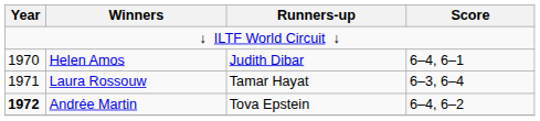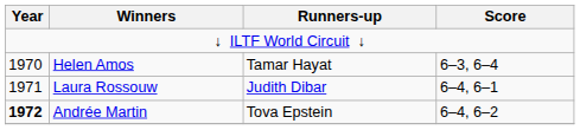Helen Amos | Runners-up: Judith Dibar -> Tamar Hayat
Helen Amos | Score: 6–4, 6–1 -> 6–3, 6–4
Laura Rossouw | Runners-up: Tamar Hayat -> Judith Dibar
Laura Rossouw | Score: 6–3, 6–4 -> 6–4, 6–1
